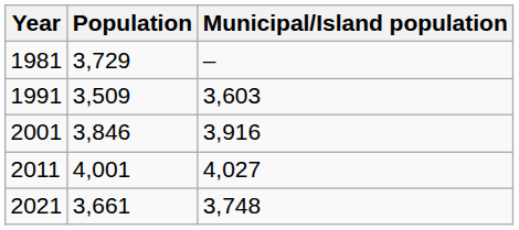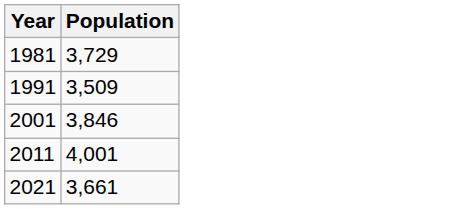- column: Municipal/Island population | – | 3,603 | 3,916 | 4,027 | 3,748
